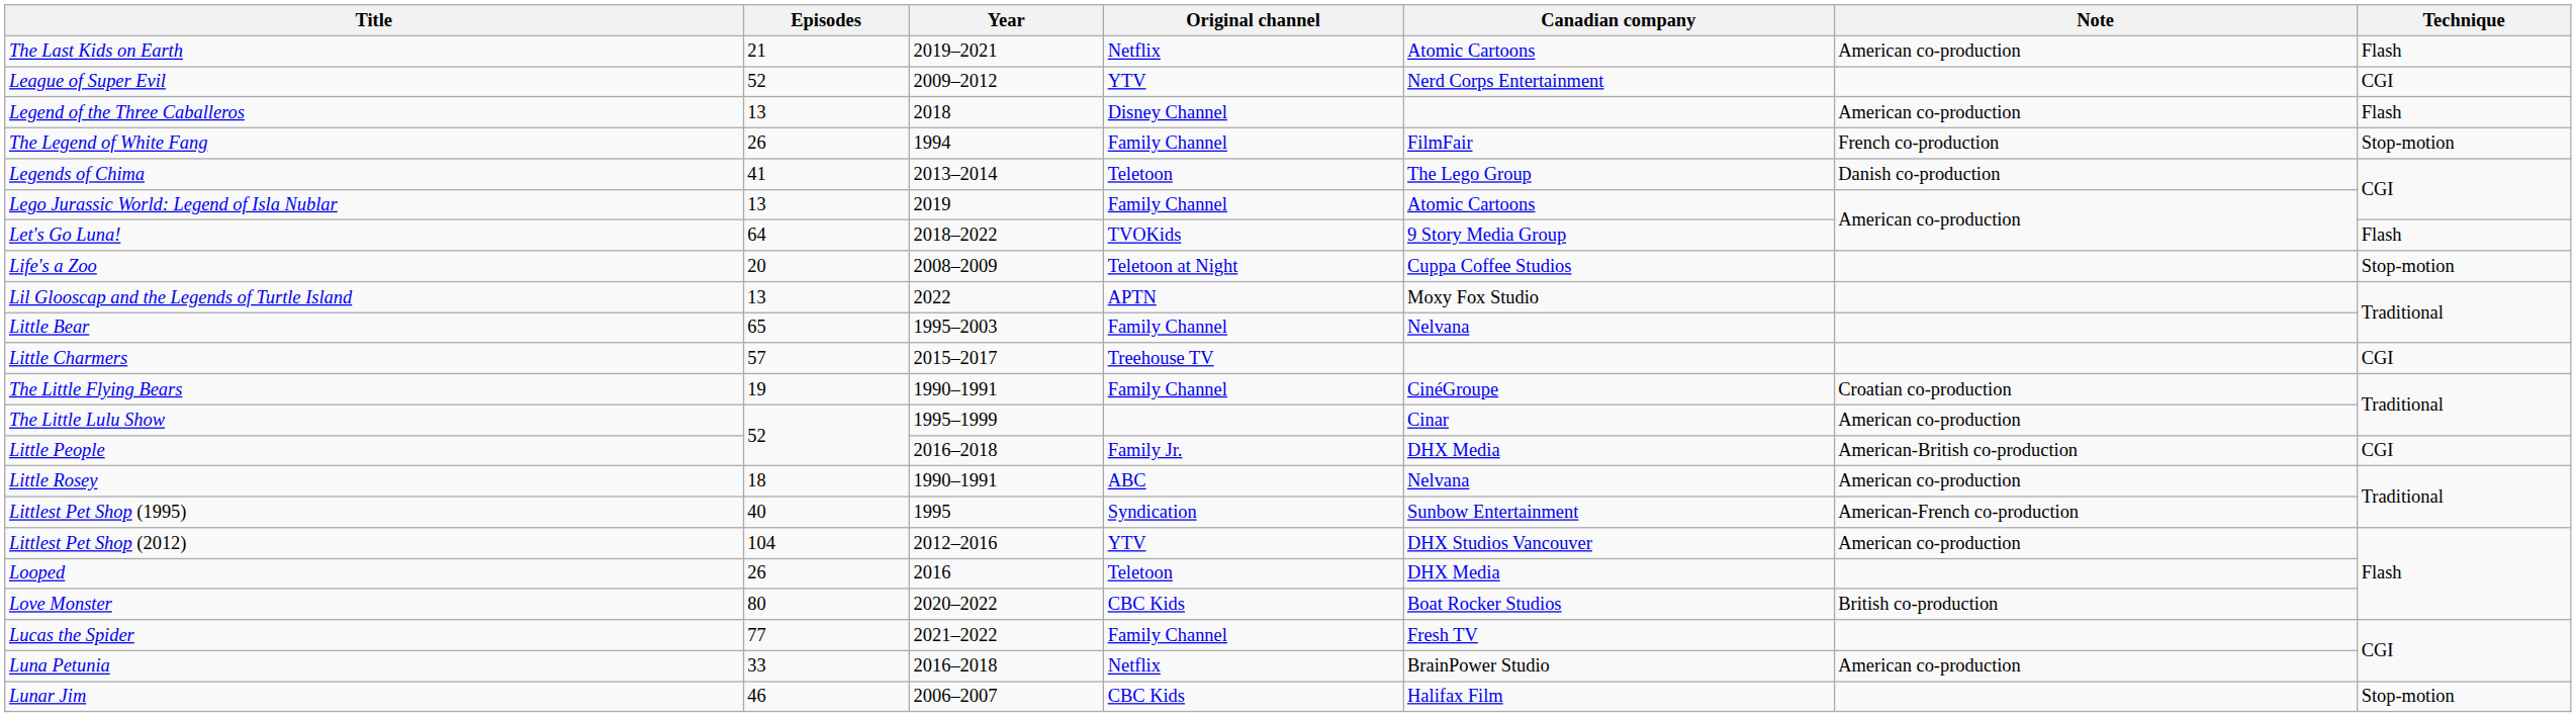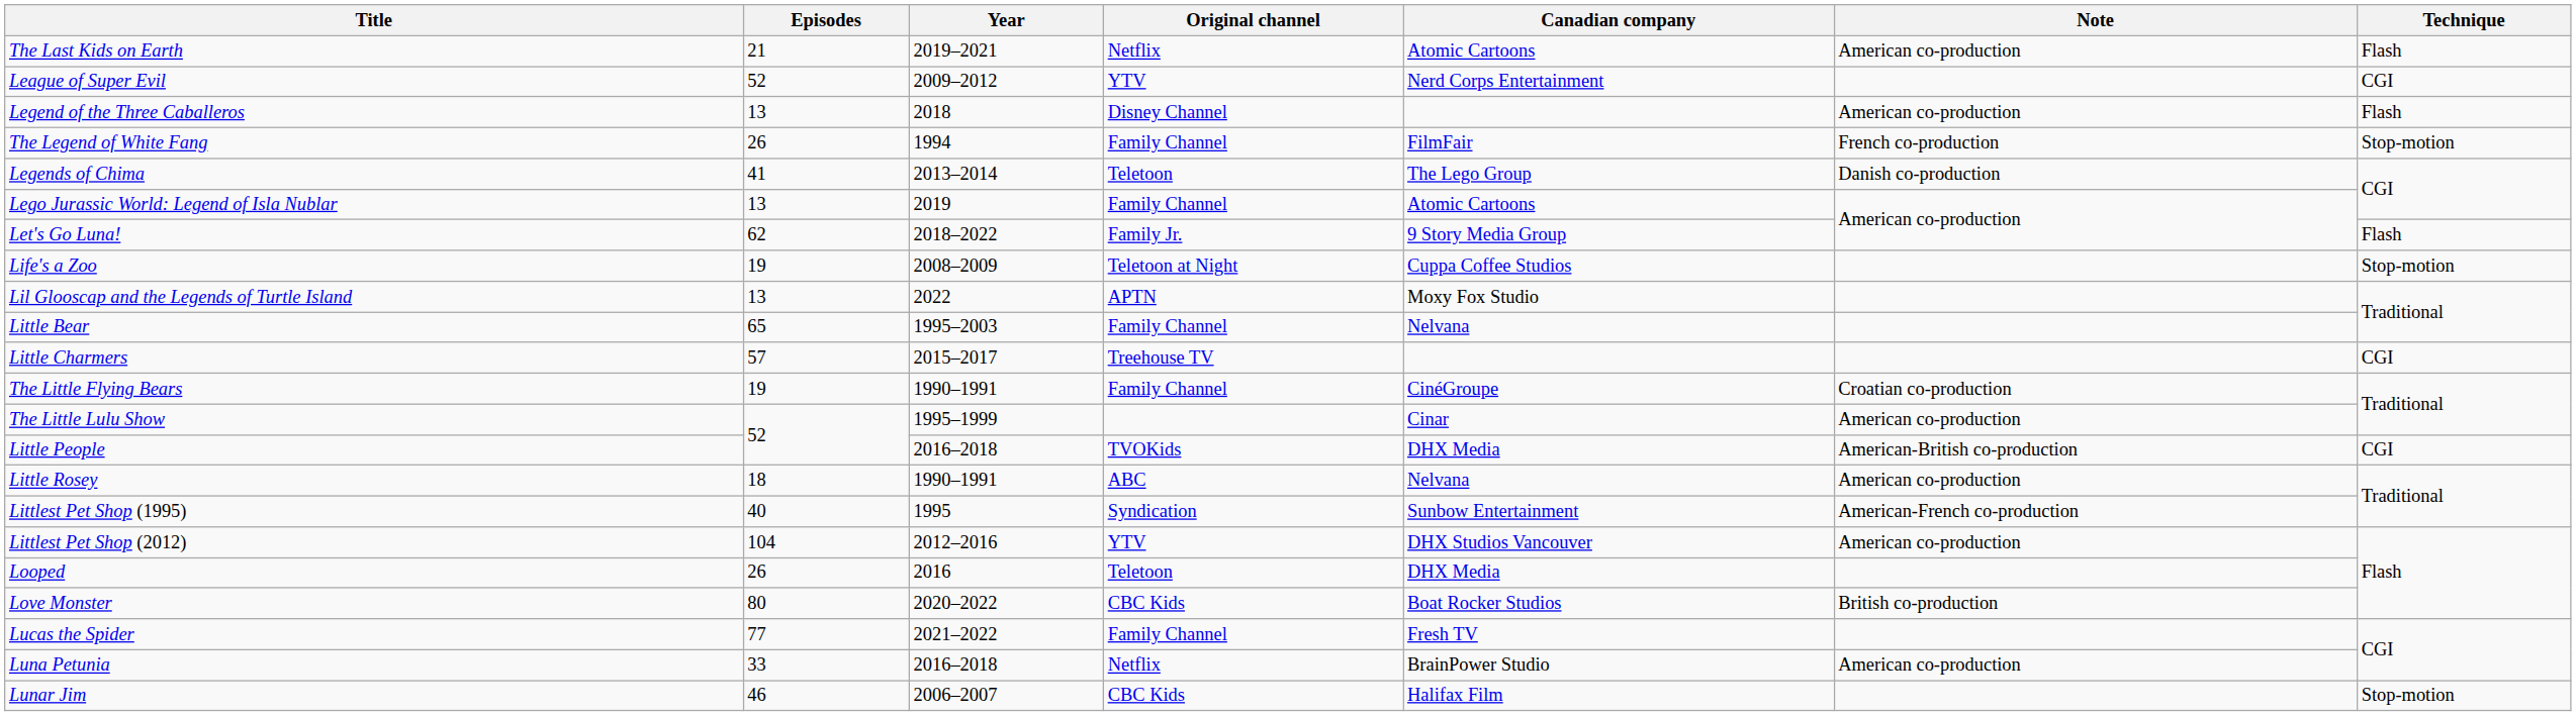Let's Go Luna! | Episodes: 64 -> 62
Let's Go Luna! | Original channel: TVOKids -> Family Jr.
Life's a Zoo | Episodes: 20 -> 19
Little People | Original channel: Family Jr. -> TVOKids
